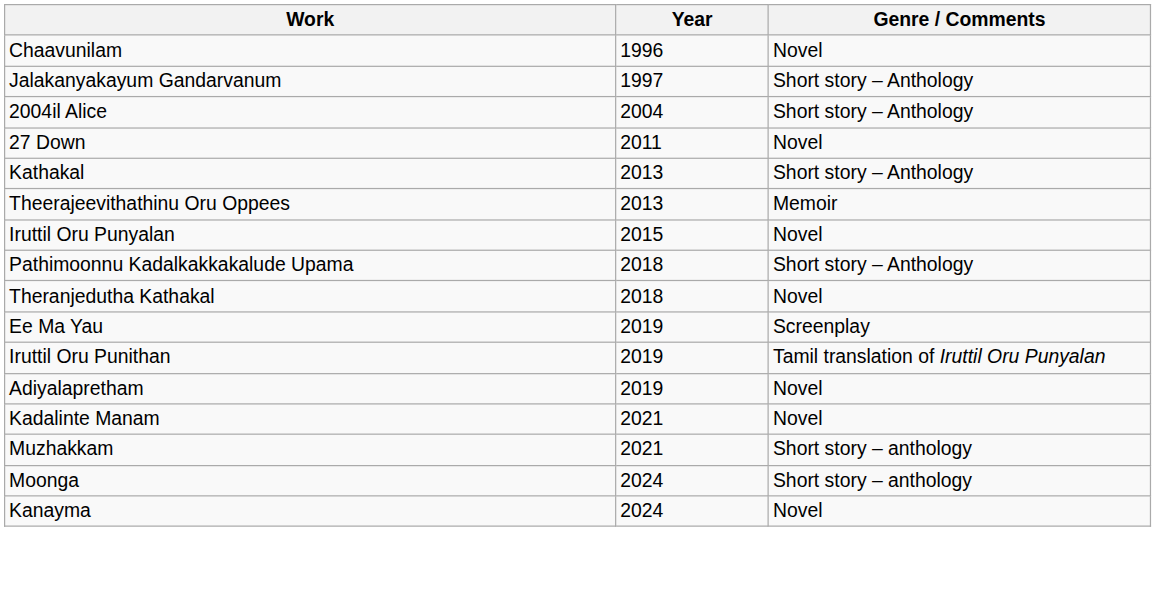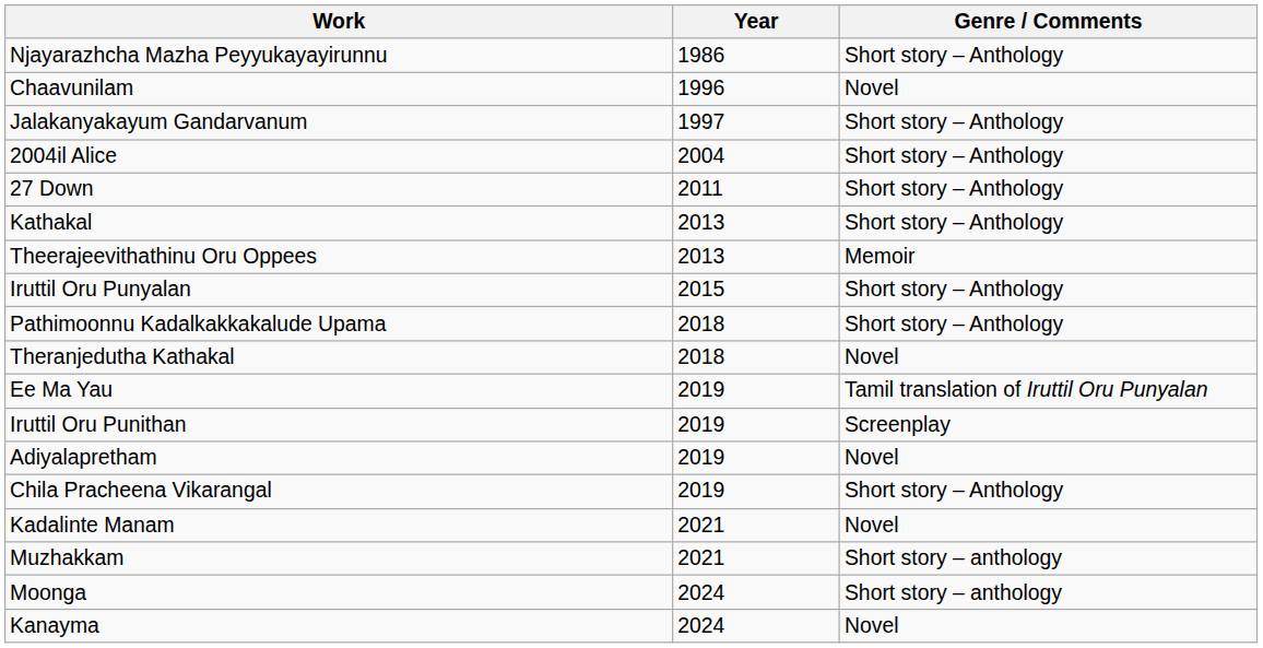+ row: Njayarazhcha Mazha Peyyukayayirunnu | 1986 | Short story – Anthology
27 Down | Genre / Comments: Novel -> Short story – Anthology
Iruttil Oru Punyalan | Genre / Comments: Novel -> Short story – Anthology
Ee Ma Yau | Genre / Comments: Screenplay -> Tamil translation of Iruttil Oru Punyalan
Iruttil Oru Punithan | Genre / Comments: Tamil translation of Iruttil Oru Punyalan -> Screenplay
+ row: Chila Pracheena Vikarangal | 2019 | Short story – Anthology
